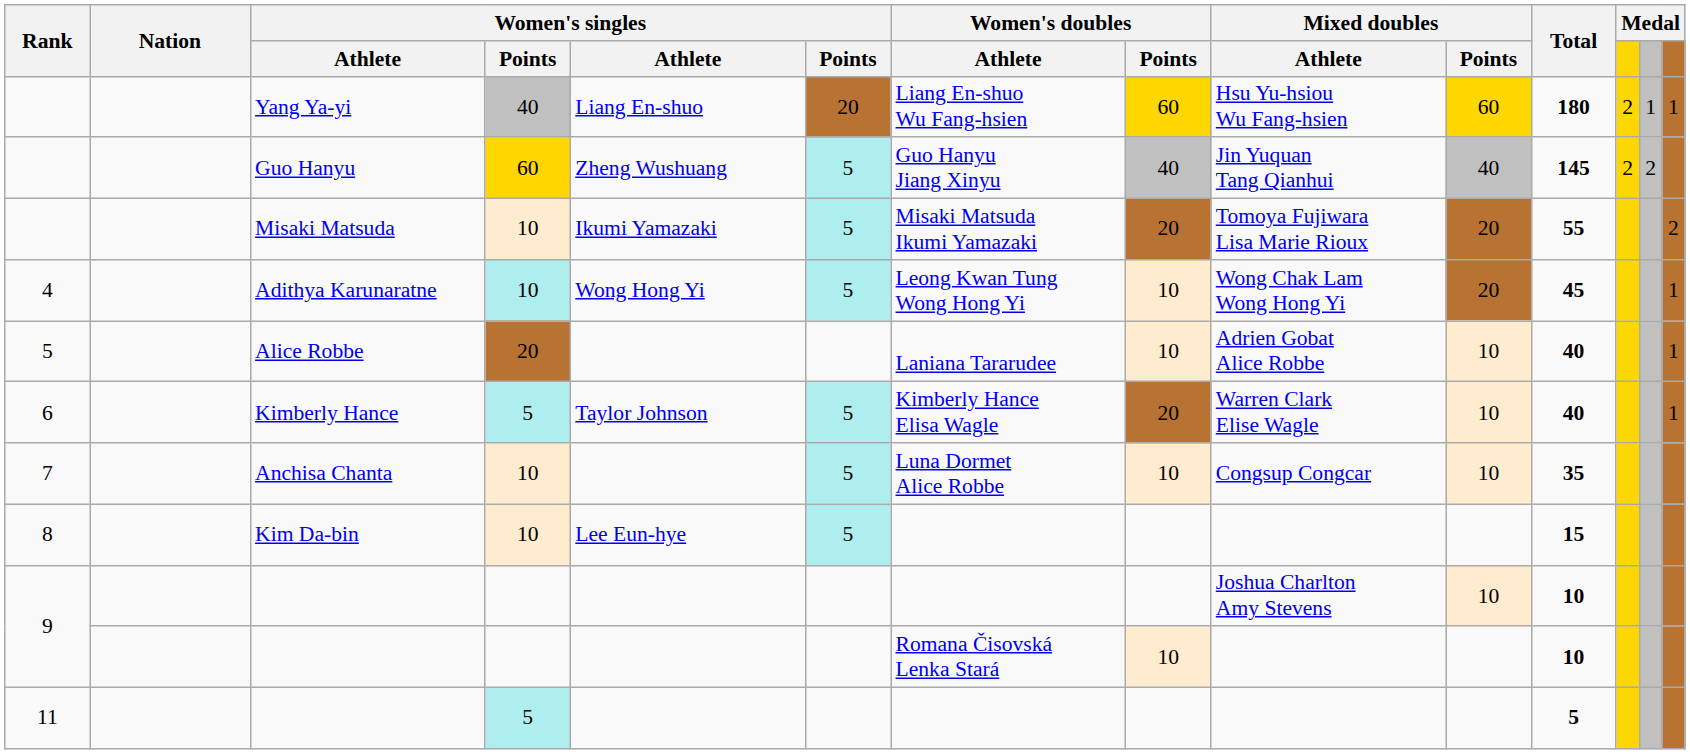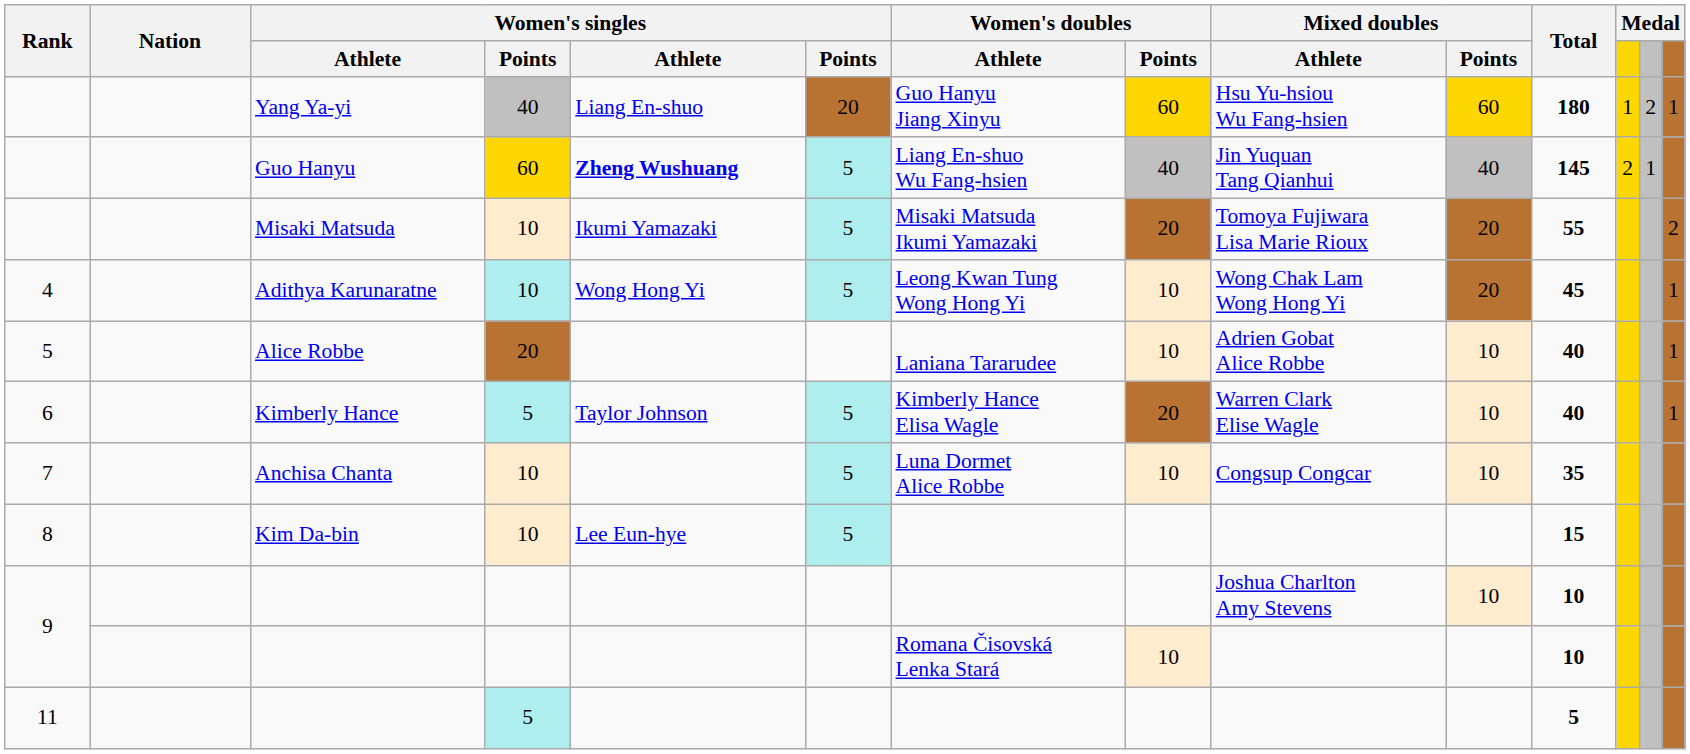Yang Ya-yi | Women's doubles / Athlete: Liang En-shuo Wu Fang-hsien -> Guo Hanyu Jiang Xinyu
Yang Ya-yi | column 12: 2 -> 1
Yang Ya-yi | column 13: 1 -> 2
Guo Hanyu | column 5: normal -> bold
Guo Hanyu | Women's doubles / Athlete: Guo Hanyu Jiang Xinyu -> Liang En-shuo Wu Fang-hsien
Guo Hanyu | column 13: 2 -> 1
